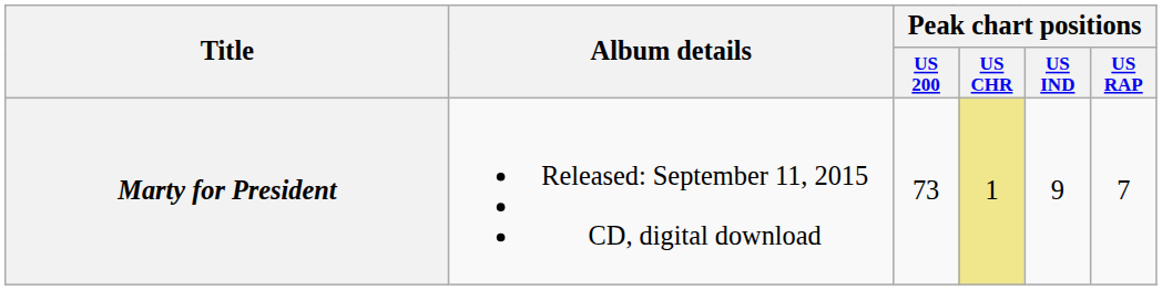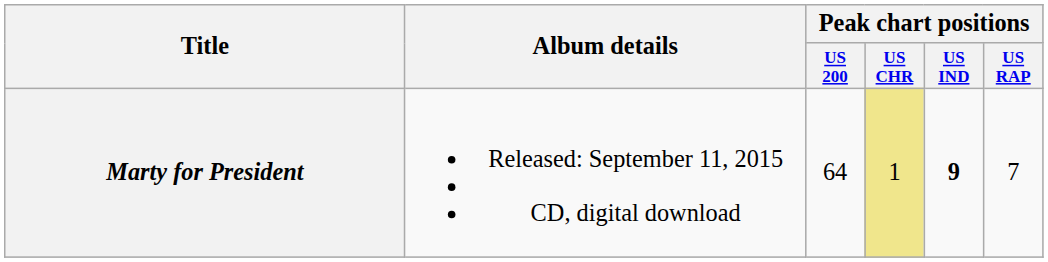Marty for President | Peak chart positions / US 200: 73 -> 64
Marty for President | Peak chart positions / US IND: normal -> bold
